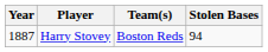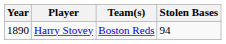Harry Stovey | Year: 1887 -> 1890
